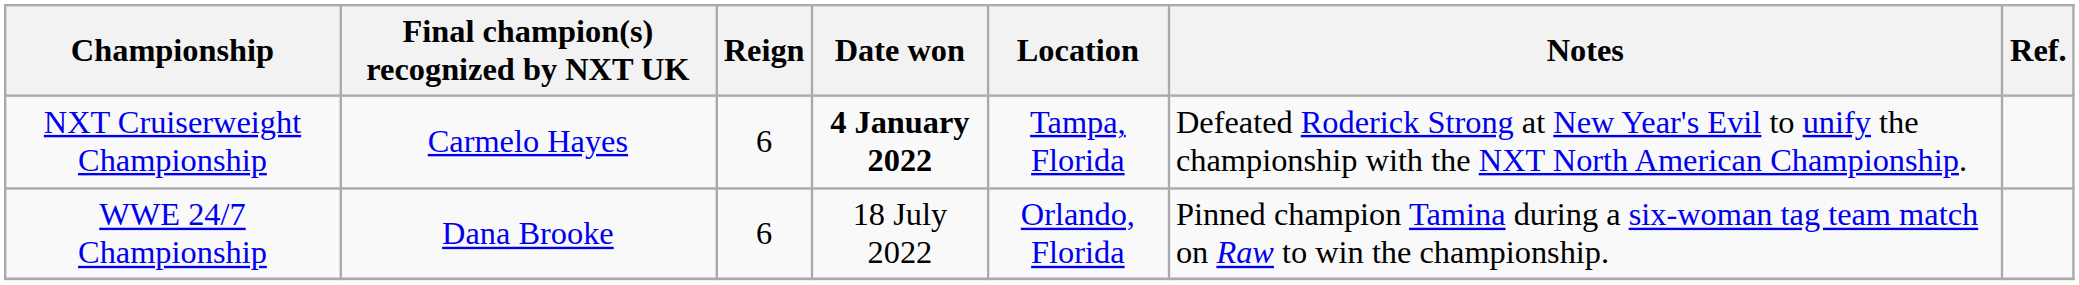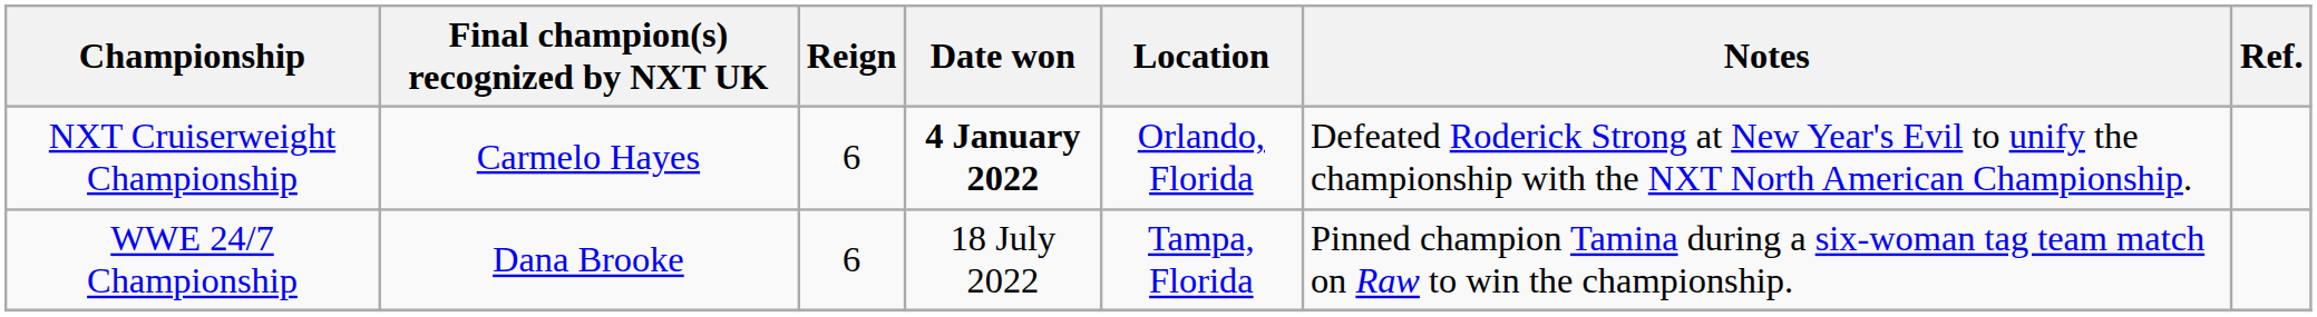NXT Cruiserweight Championship | Location: Tampa, Florida -> Orlando, Florida
WWE 24/7 Championship | Location: Orlando, Florida -> Tampa, Florida
